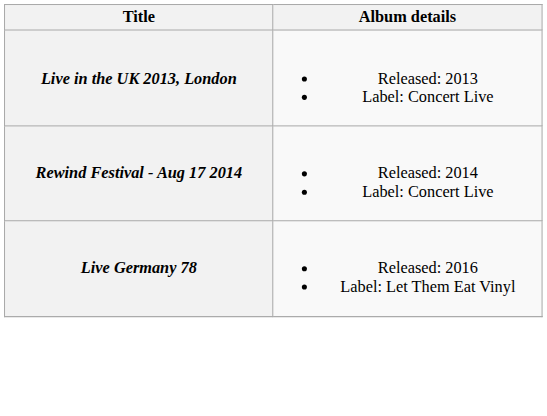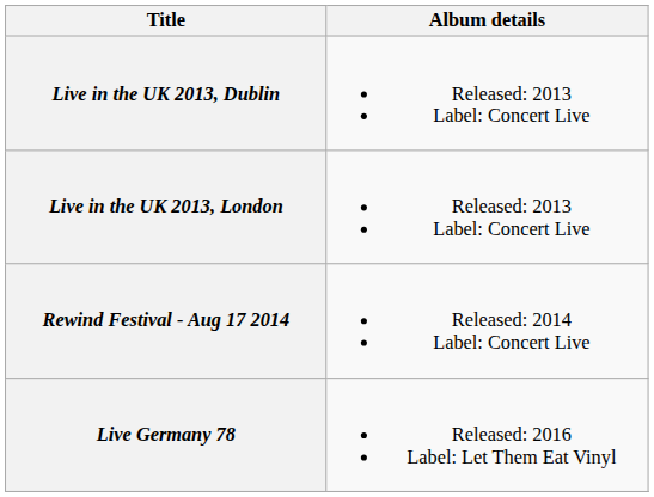+ row: Live in the UK 2013, Dublin | Released: 2013 Label: Concert Live
